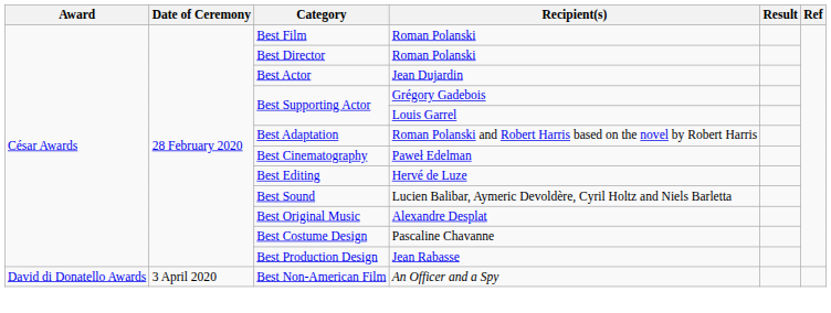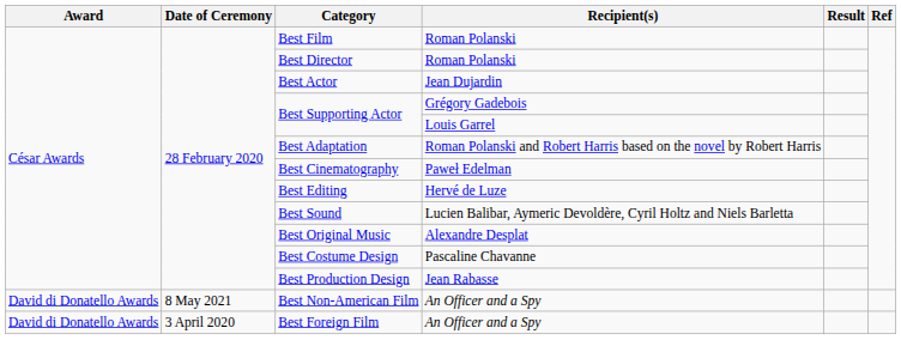Best Non-American Film | Date of Ceremony: 3 April 2020 -> 8 May 2021
+ row: David di Donatello Awards | 3 April 2020 | Best Foreign Film | An Officer and a Spy
